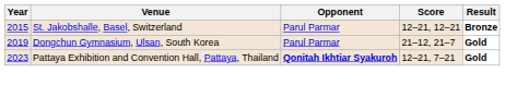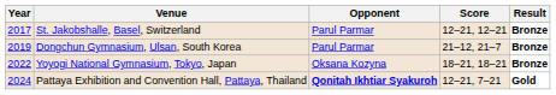St. Jakobshalle, Basel, Switzerland | Year: 2015 -> 2017
Dongchun Gymnasium, Ulsan, South Korea | Result: Gold -> Bronze
+ row: 2022 | Yoyogi National Gymnasium, Tokyo, Japan | Oksana Kozyna | 18–21, 18–21 | Bronze
Pattaya Exhibition and Convention Hall, Pattaya, Thailand | Year: 2023 -> 2024
